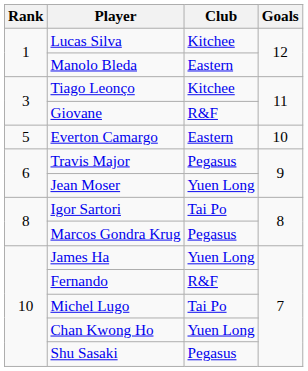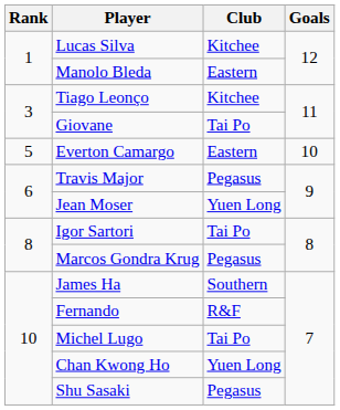Giovane | Club: R&F -> Tai Po
James Ha | Club: Yuen Long -> Southern
